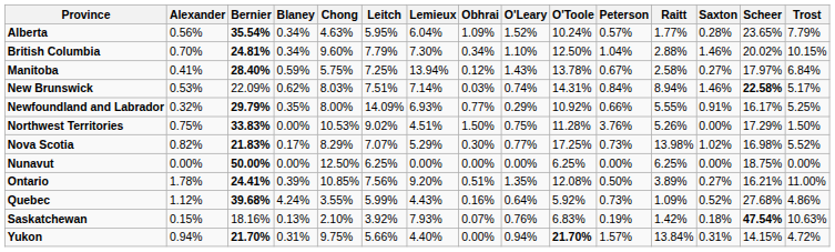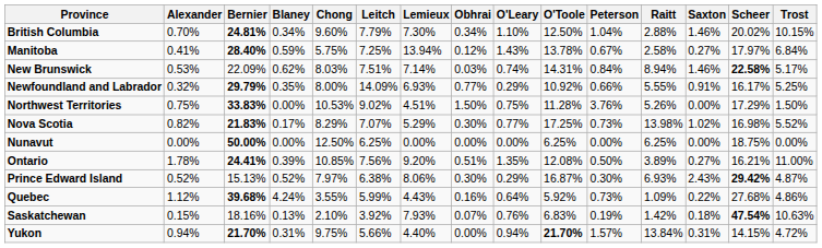- row: Alberta | 0.56% | 35.54% | 0.34% | 4.63% | 5.95% | 6.04% | 1.09% | 1.52% | 10.24% | 0.57% | 1.77% | 0.28% | 23.65% | 7.79%
+ row: Prince Edward Island | 0.52% | 15.13% | 0.52% | 7.97% | 6.38% | 8.06% | 0.30% | 0.29% | 16.87% | 0.30% | 6.93% | 2.43% | 29.42% | 4.87%
Quebec | Saxton: 0.52% -> 0.22%
